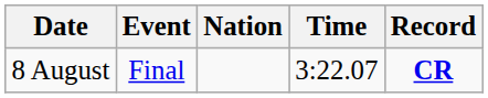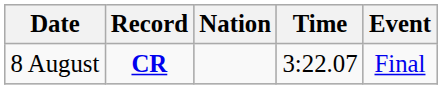columns swapped: Event <-> Record
